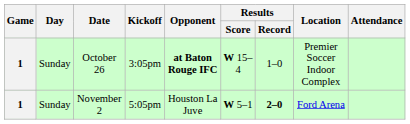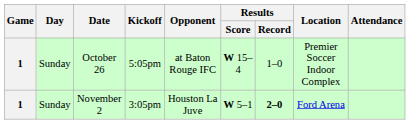October 26 | Kickoff: 3:05pm -> 5:05pm
October 26 | Opponent: bold -> normal
November 2 | Kickoff: 5:05pm -> 3:05pm
